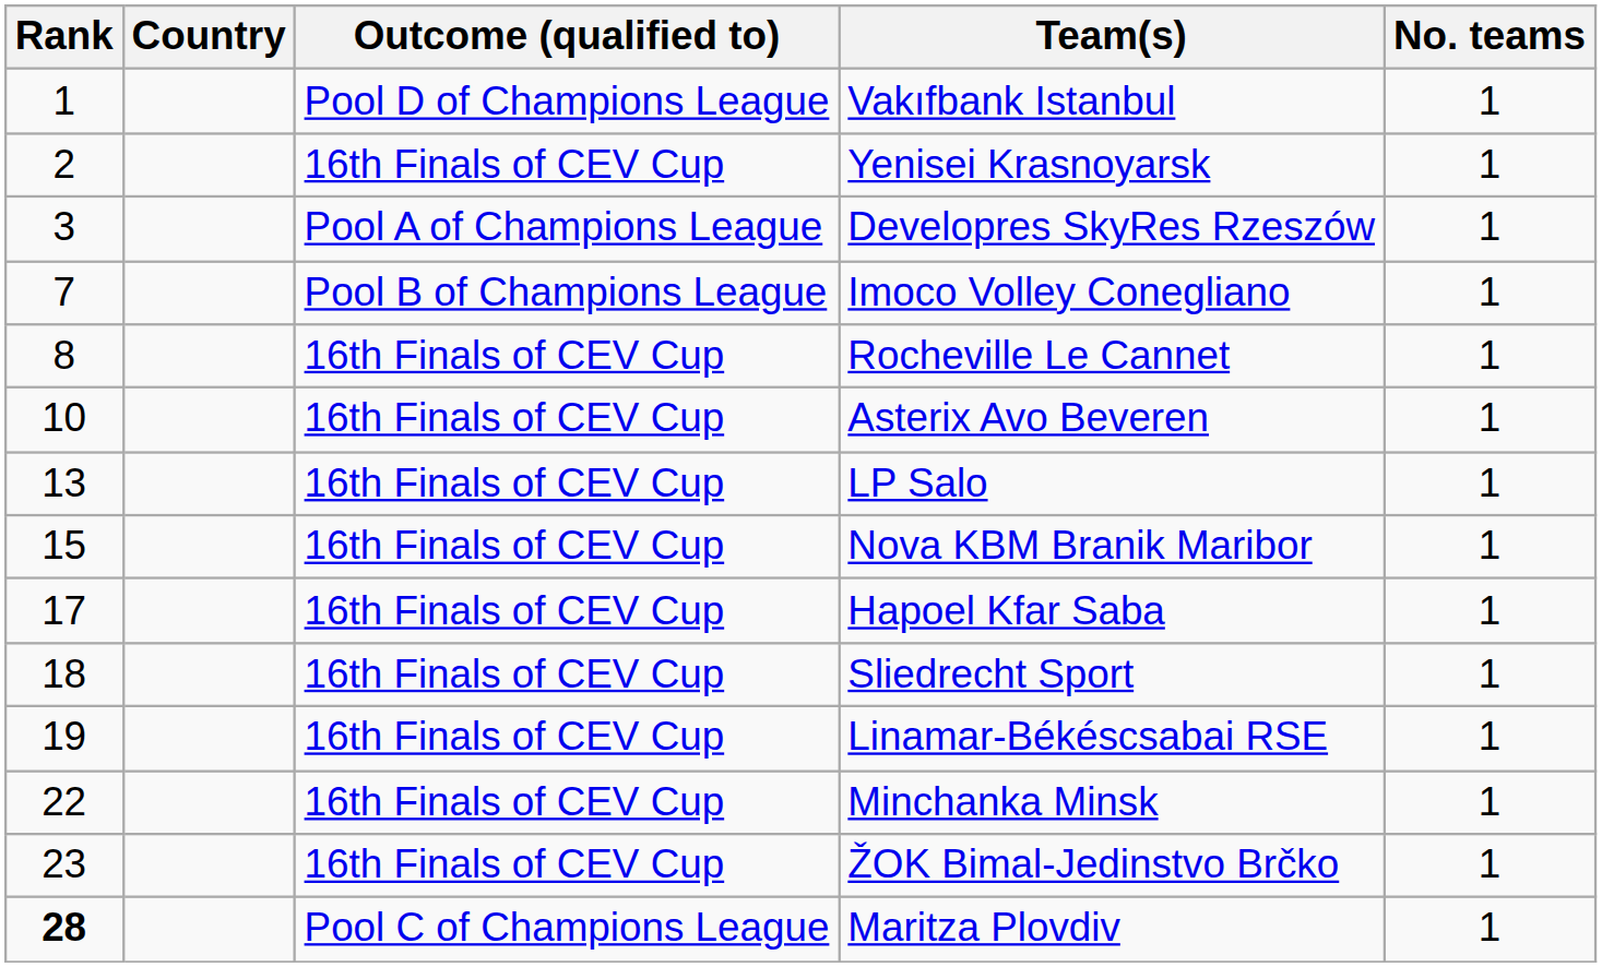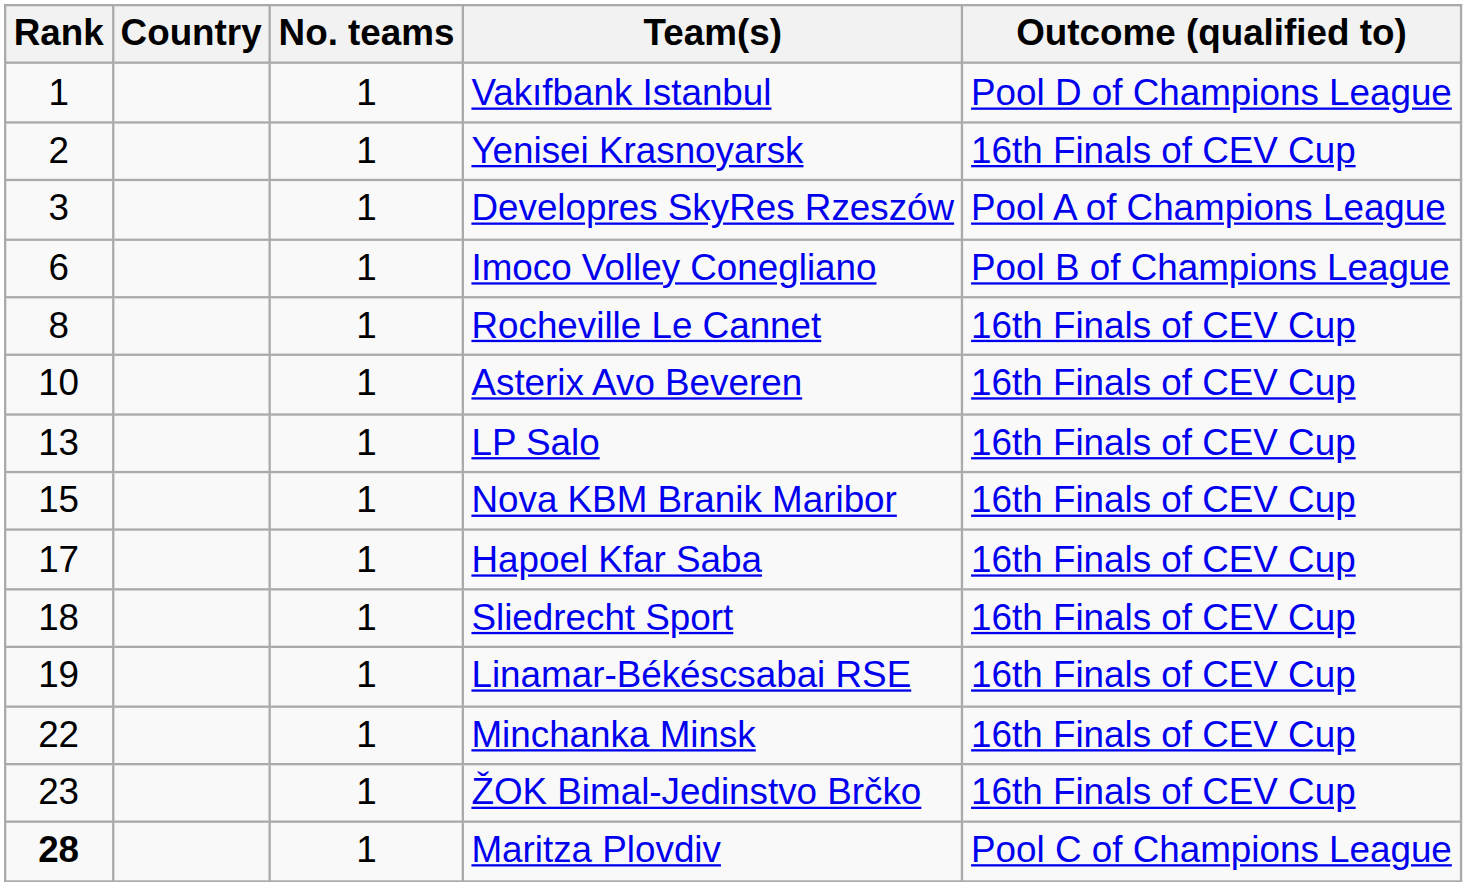columns swapped: No. teams <-> Outcome (qualified to)
Imoco Volley Conegliano | Rank: 7 -> 6
